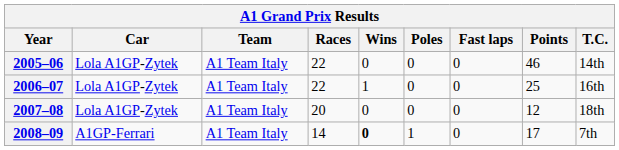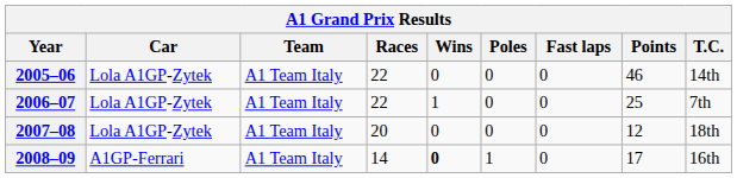2006–07 | T.C.: 16th -> 7th
2008–09 | T.C.: 7th -> 16th
